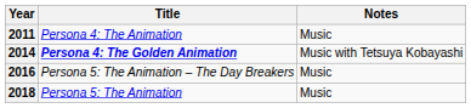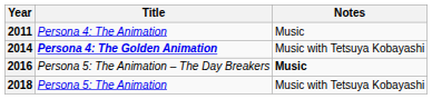2016 | Notes: normal -> bold
2018 | Notes: Music -> Music with Tetsuya Kobayashi
